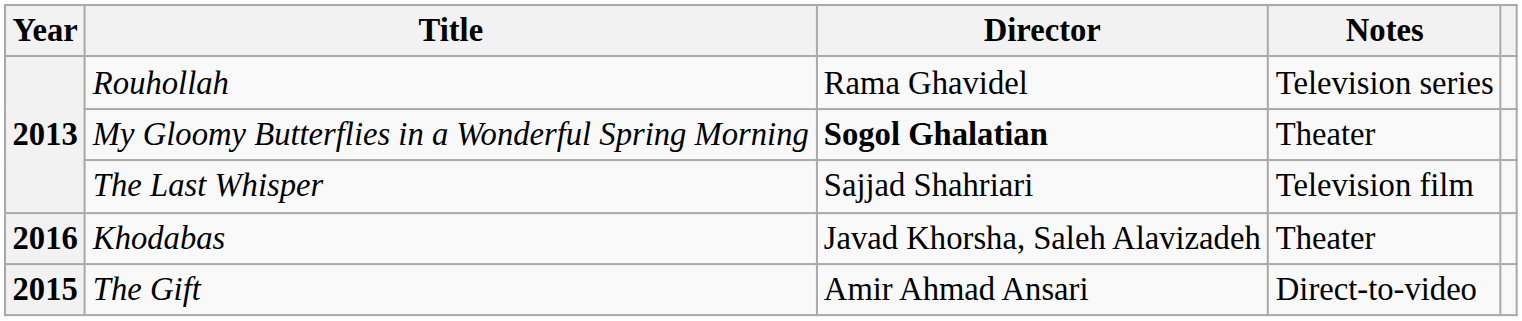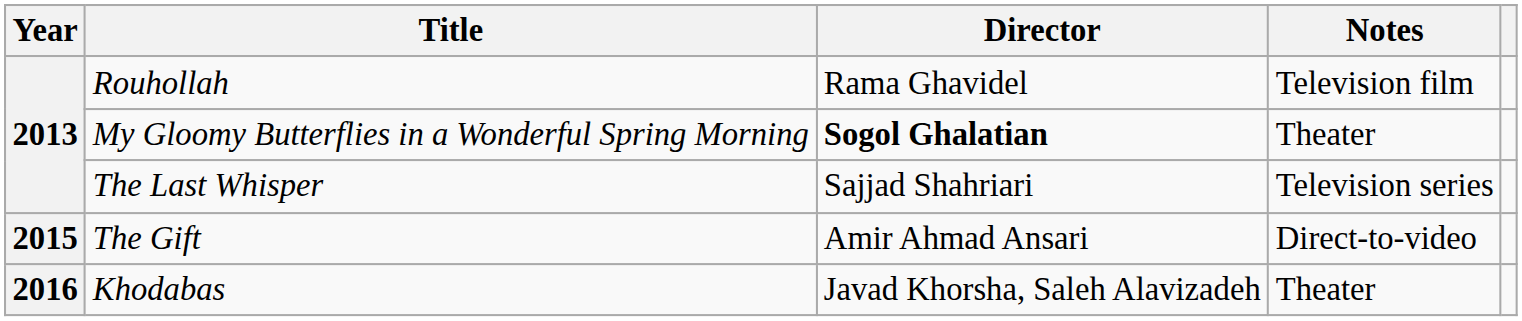Rouhollah | Notes: Television series -> Television film
The Last Whisper | Notes: Television film -> Television series
rows swapped: The Gift <-> Khodabas
